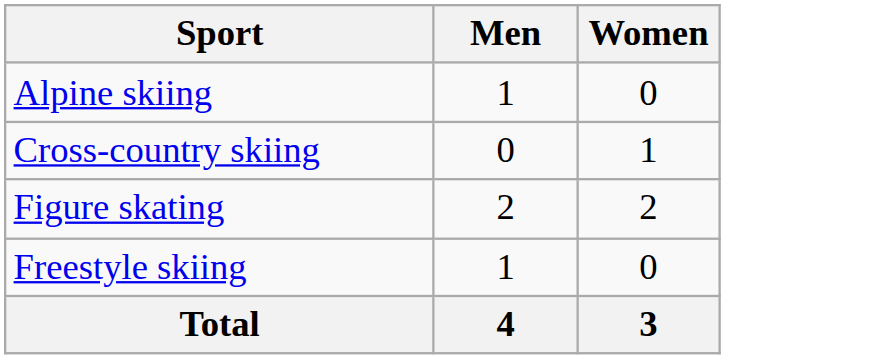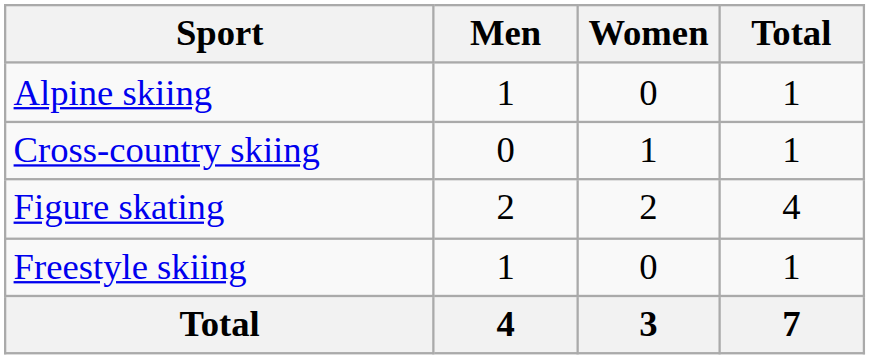+ column: Total | 1 | 1 | 4 | 1 | 7
